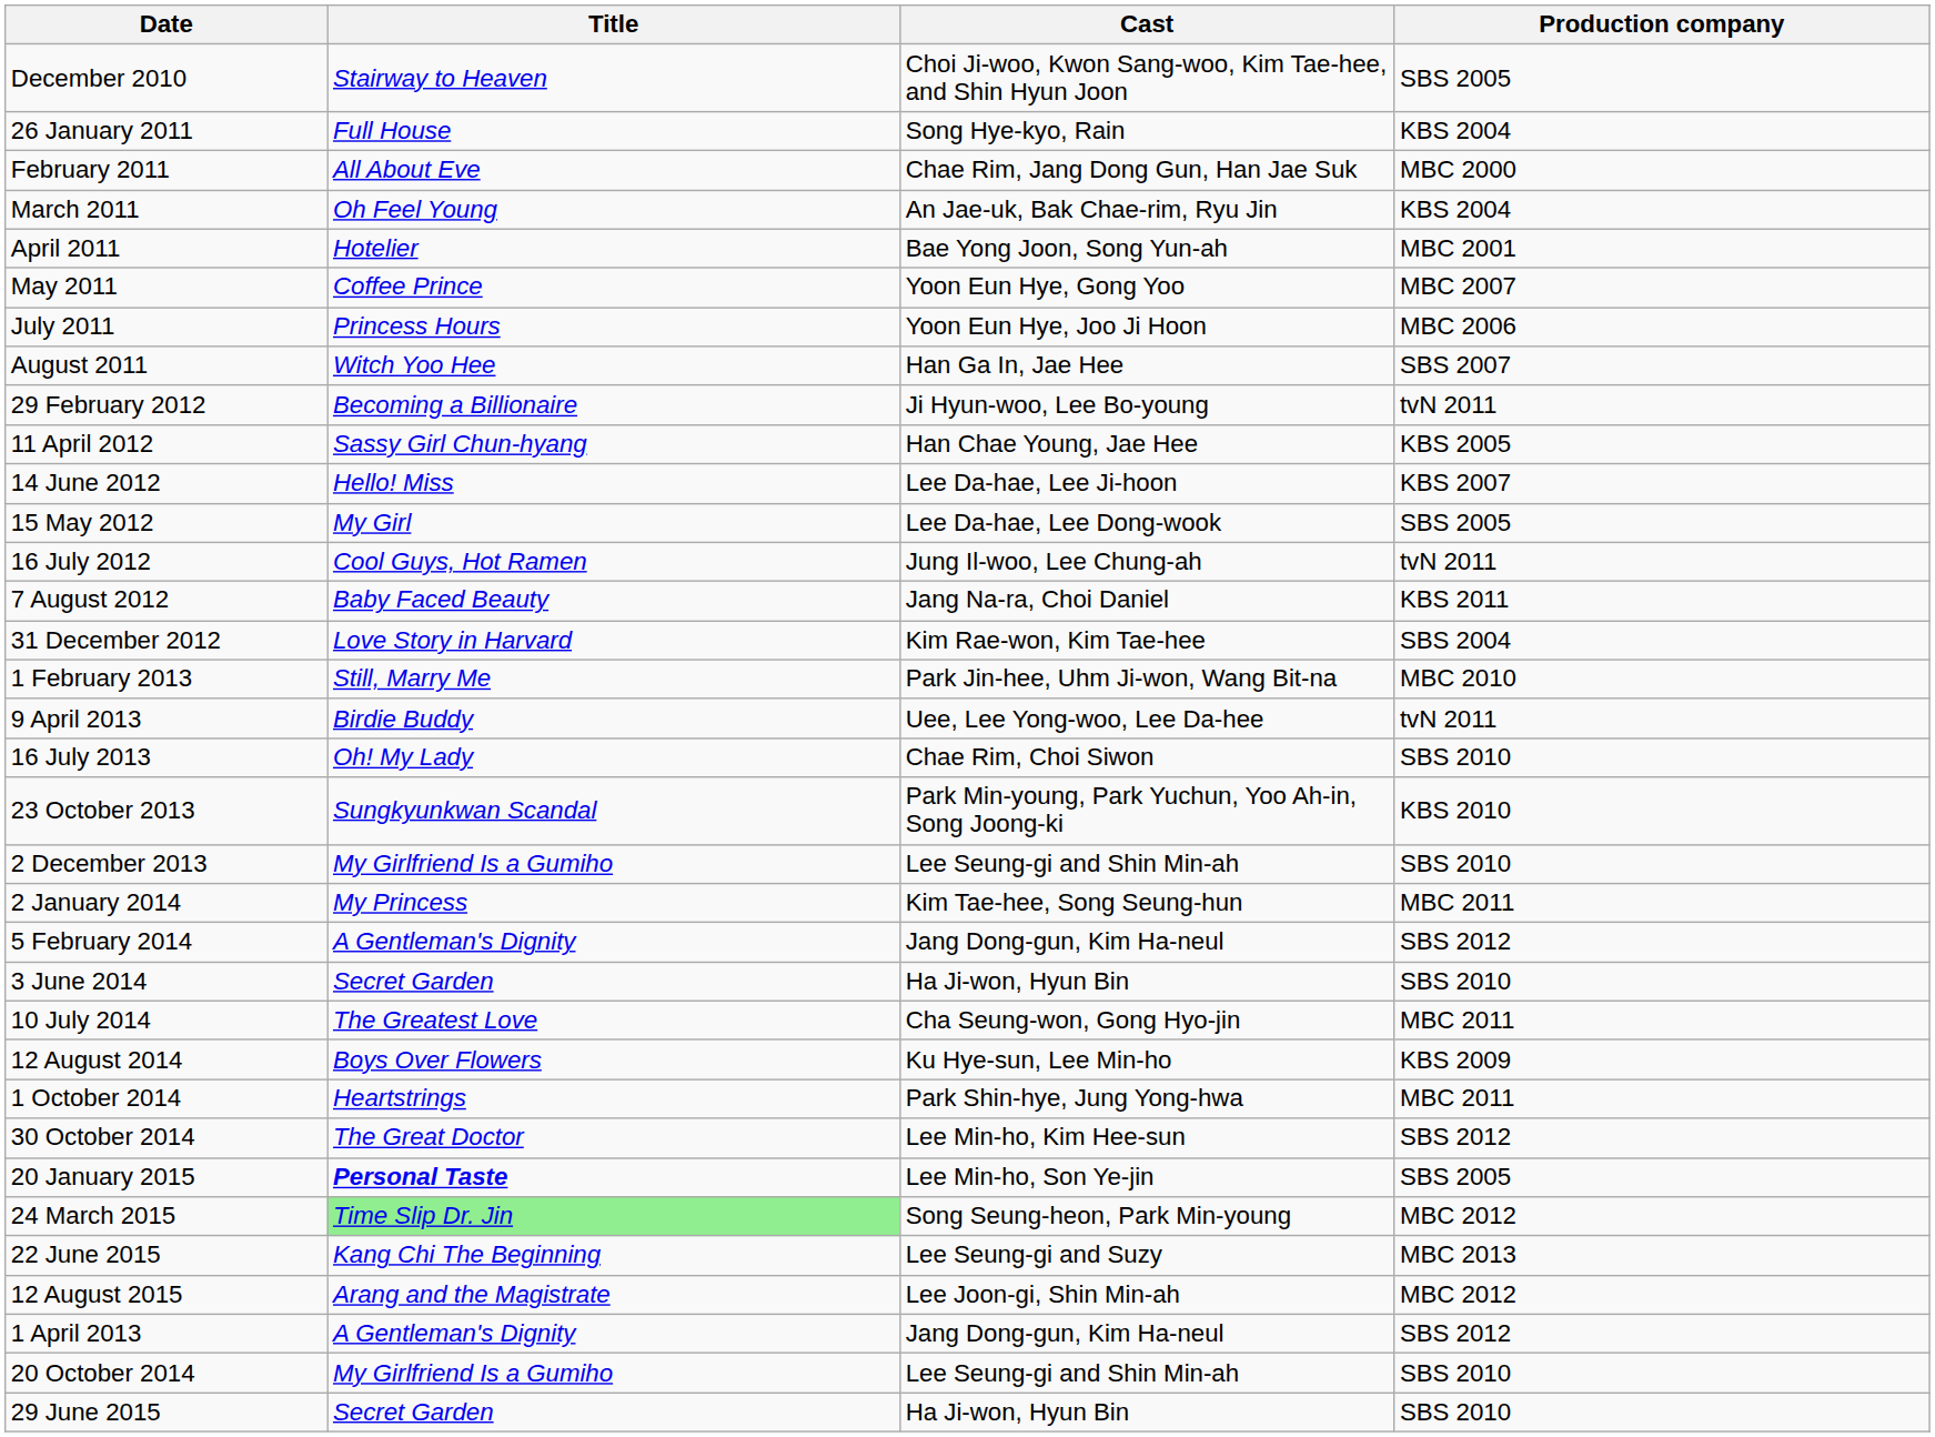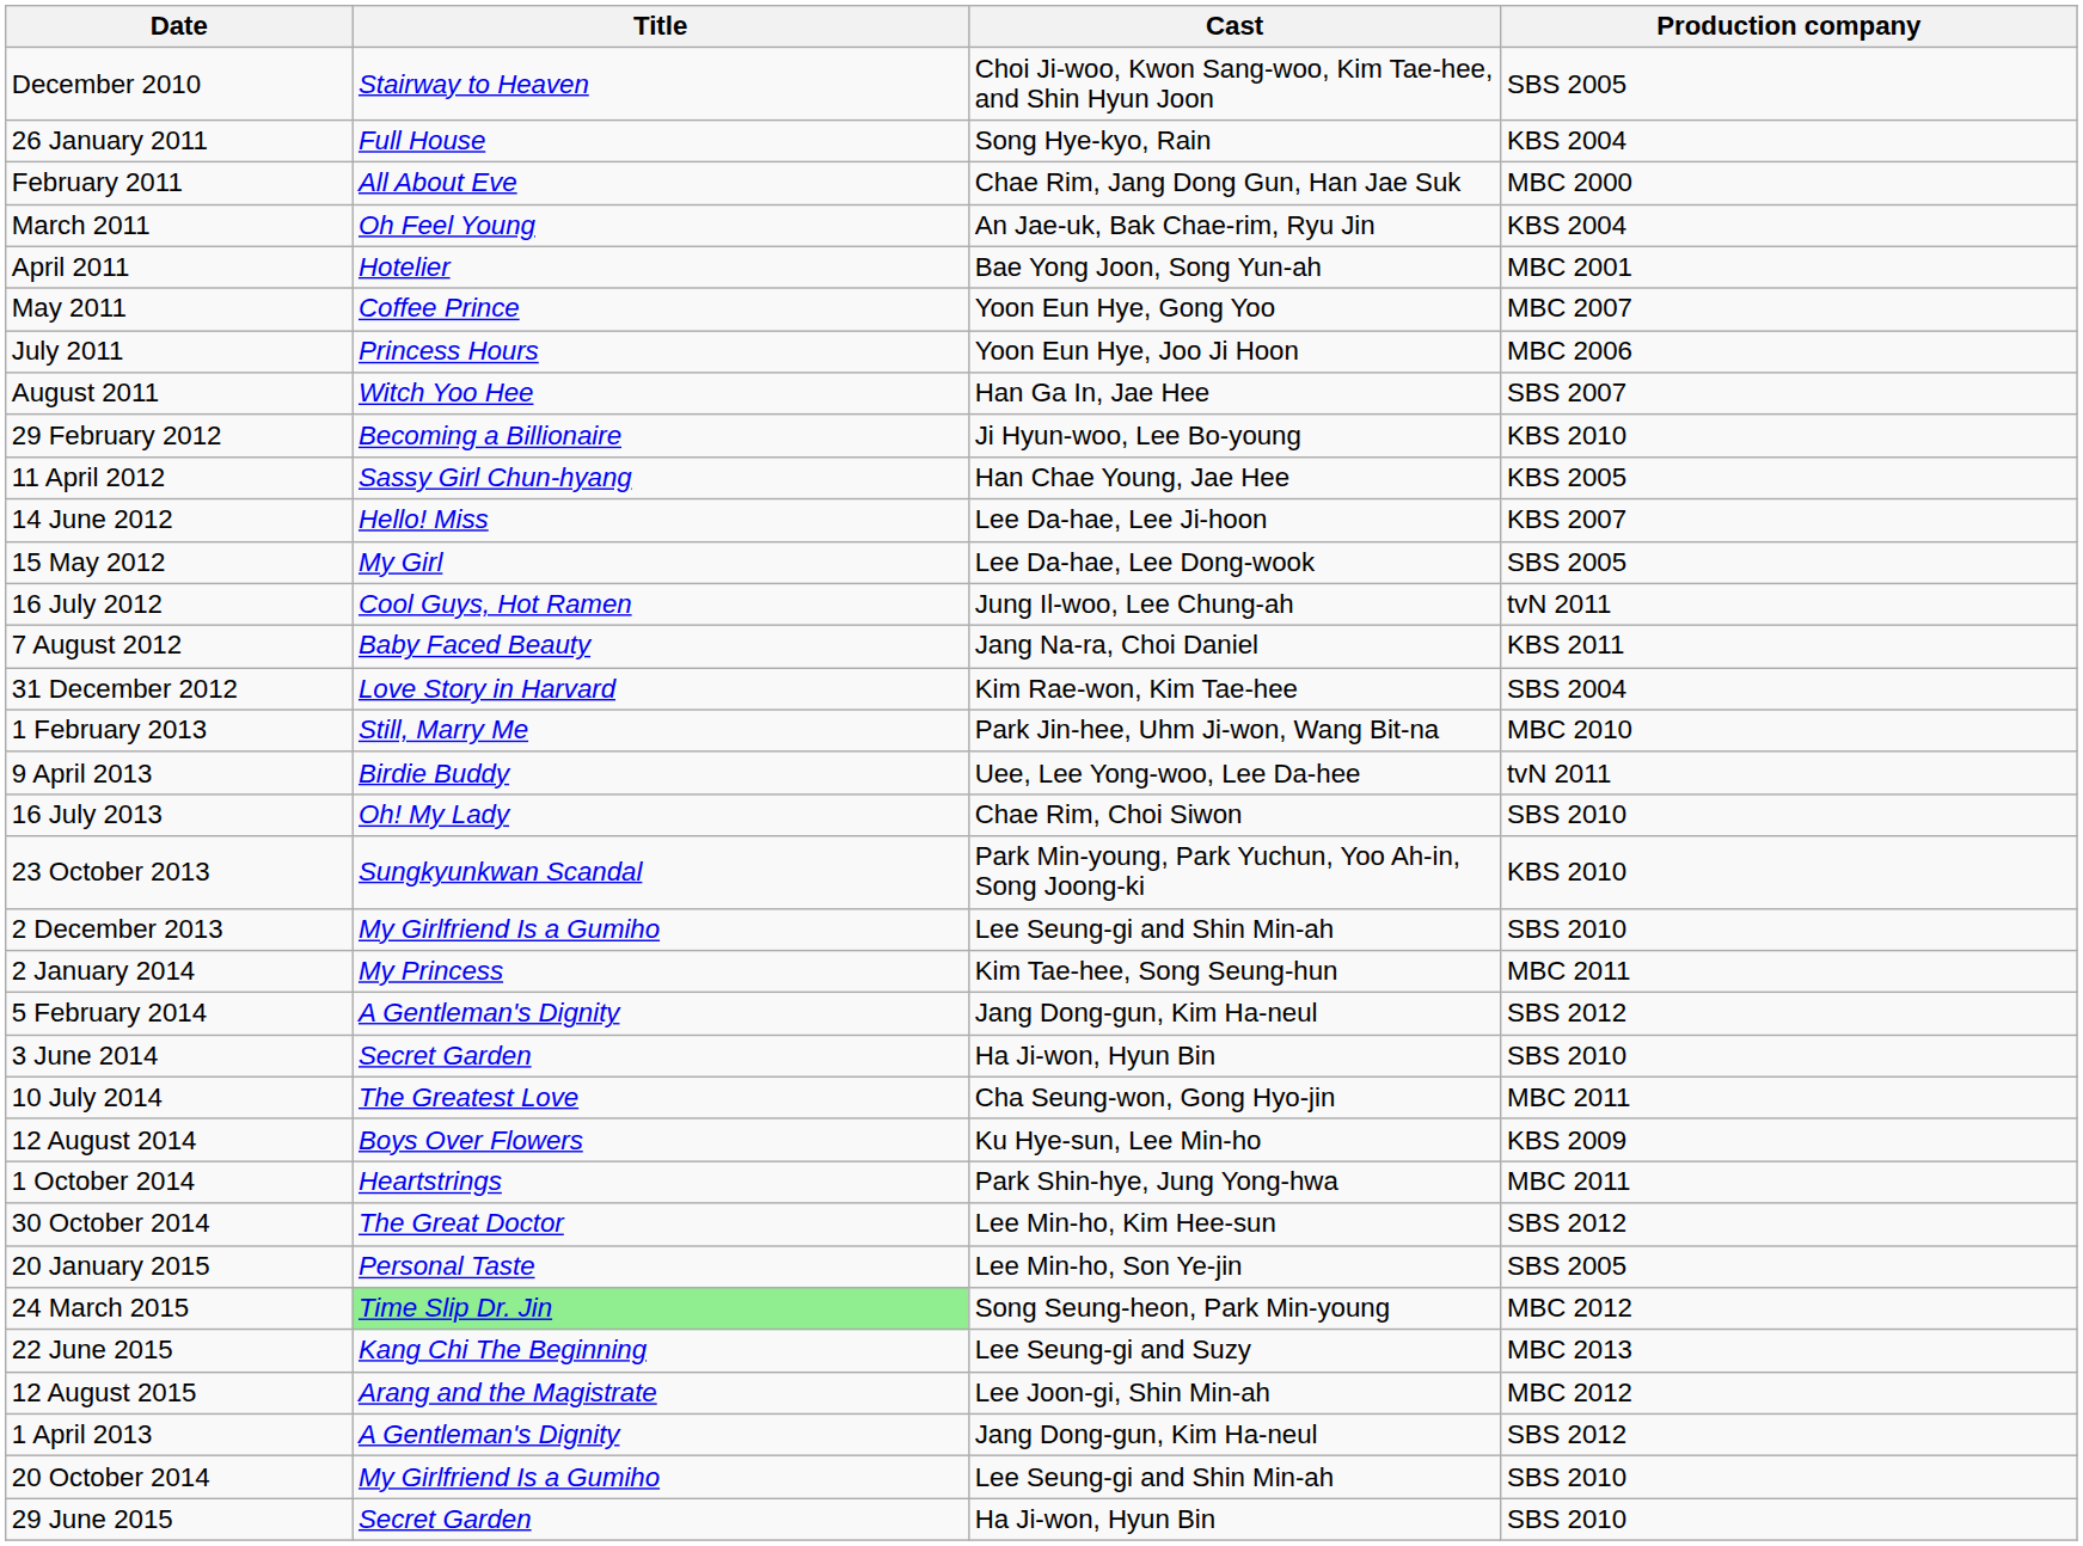29 February 2012 | Production company: tvN 2011 -> KBS 2010
20 January 2015 | Title: bold -> normal
